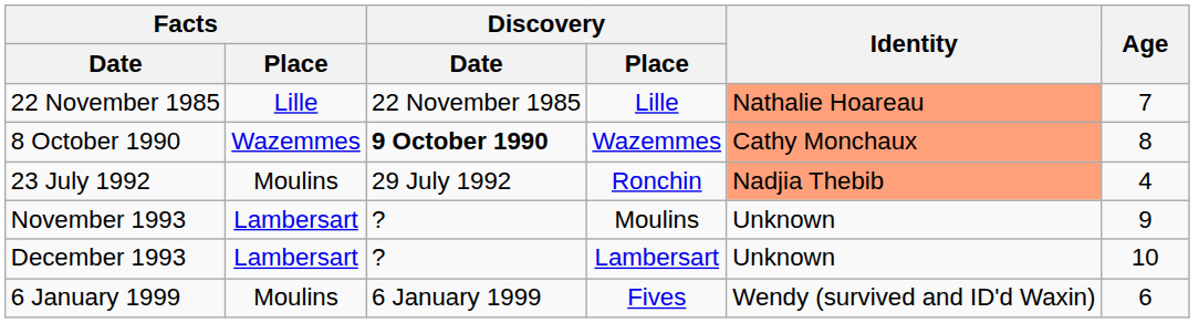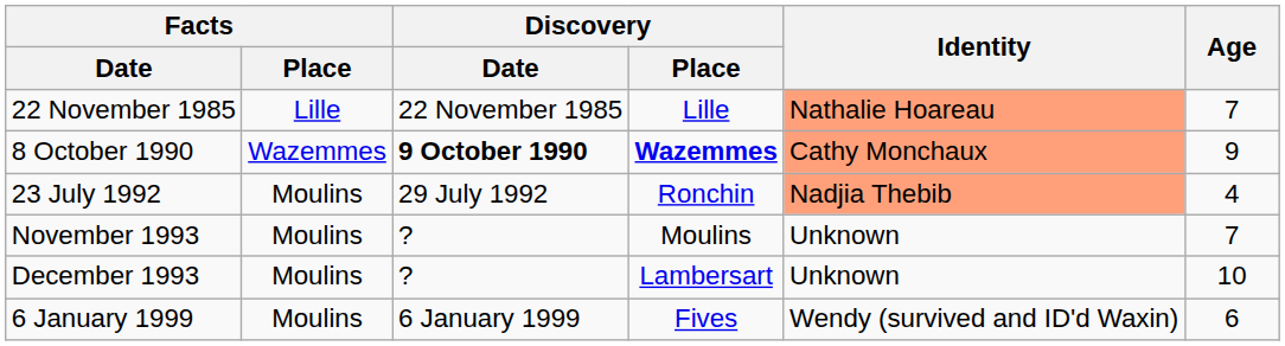8 October 1990 | Discovery / Place: normal -> bold
8 October 1990 | Age: 8 -> 9
November 1993 | Facts / Place: Lambersart -> Moulins
November 1993 | Age: 9 -> 7
December 1993 | Facts / Place: Lambersart -> Moulins
